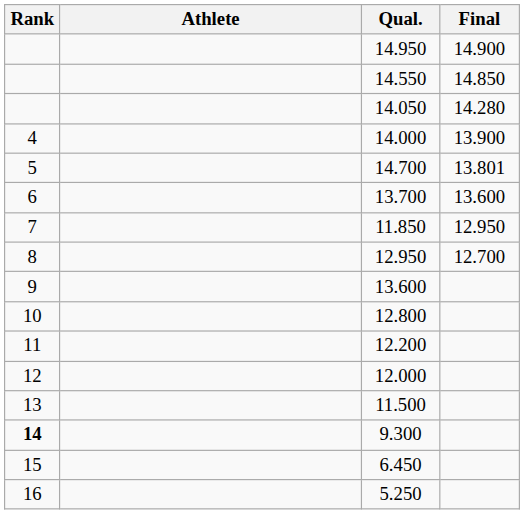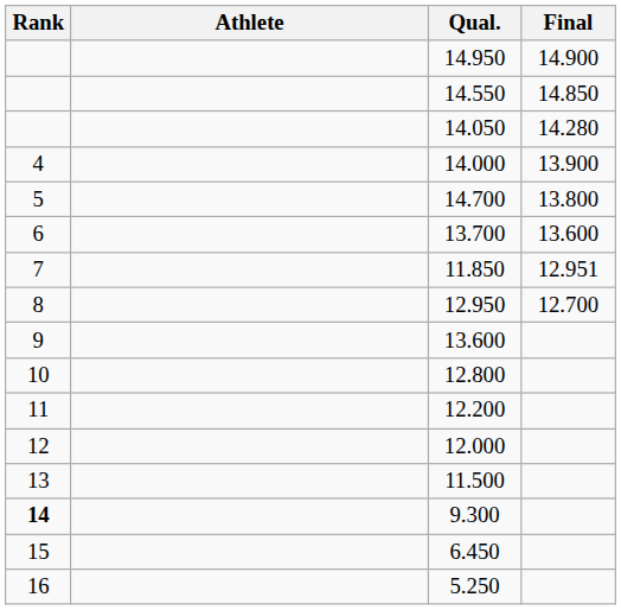14.700 | Final: 13.801 -> 13.800
11.850 | Final: 12.950 -> 12.951
